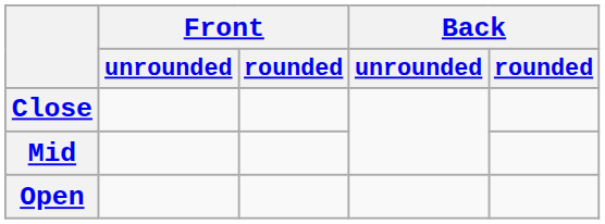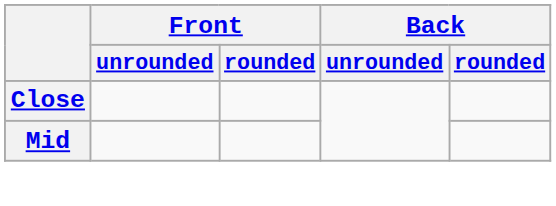- row: Open
